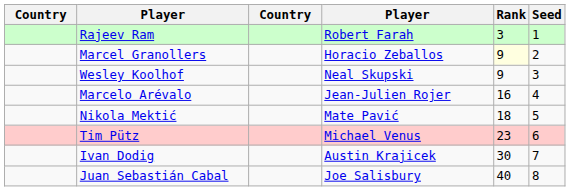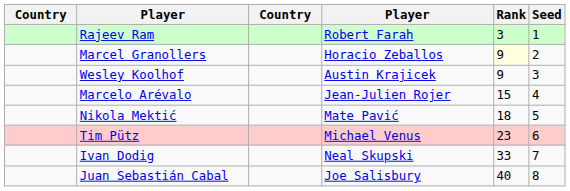Wesley Koolhof | column 4: Neal Skupski -> Austin Krajicek
Marcelo Arévalo | Rank: 16 -> 15
Ivan Dodig | column 4: Austin Krajicek -> Neal Skupski
Ivan Dodig | Rank: 30 -> 33
